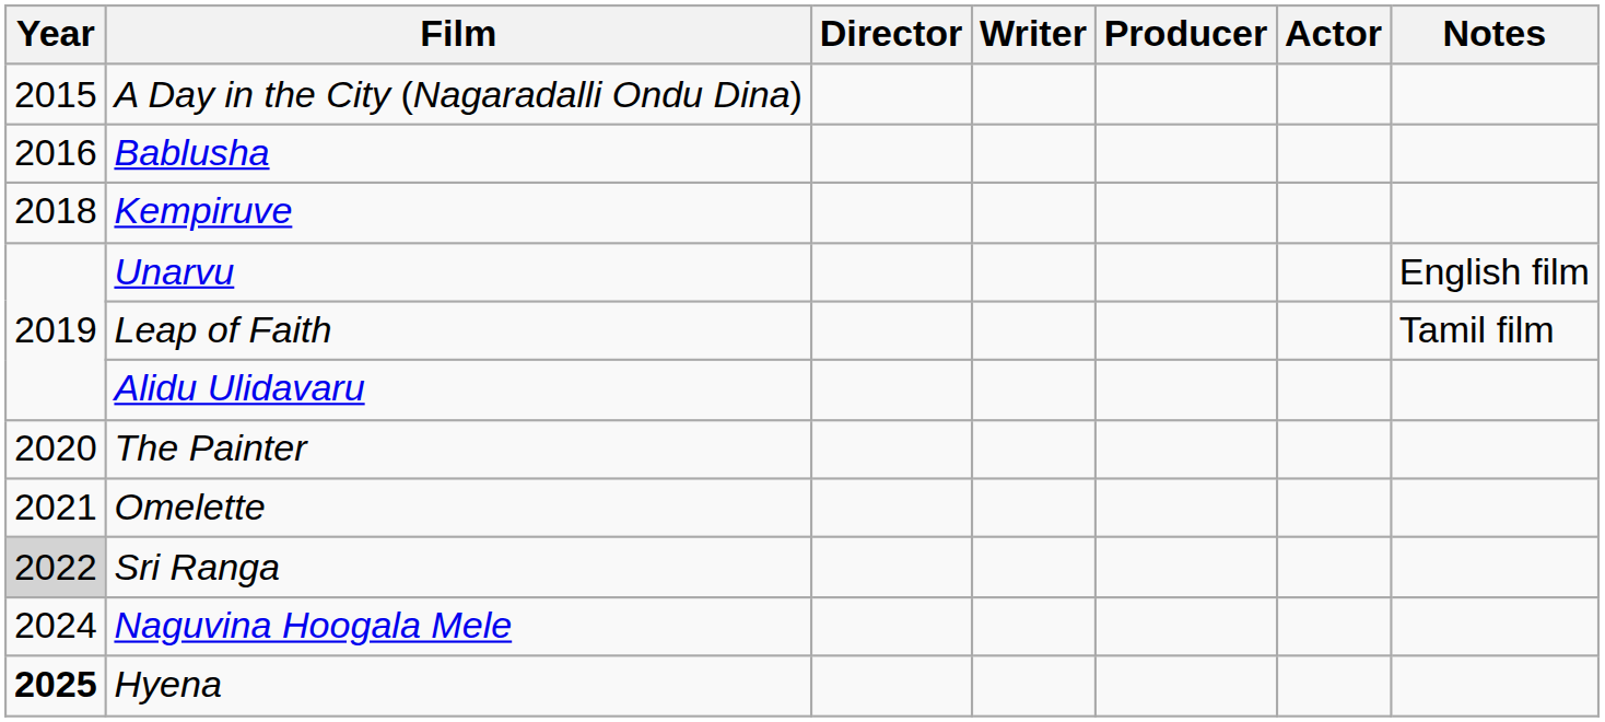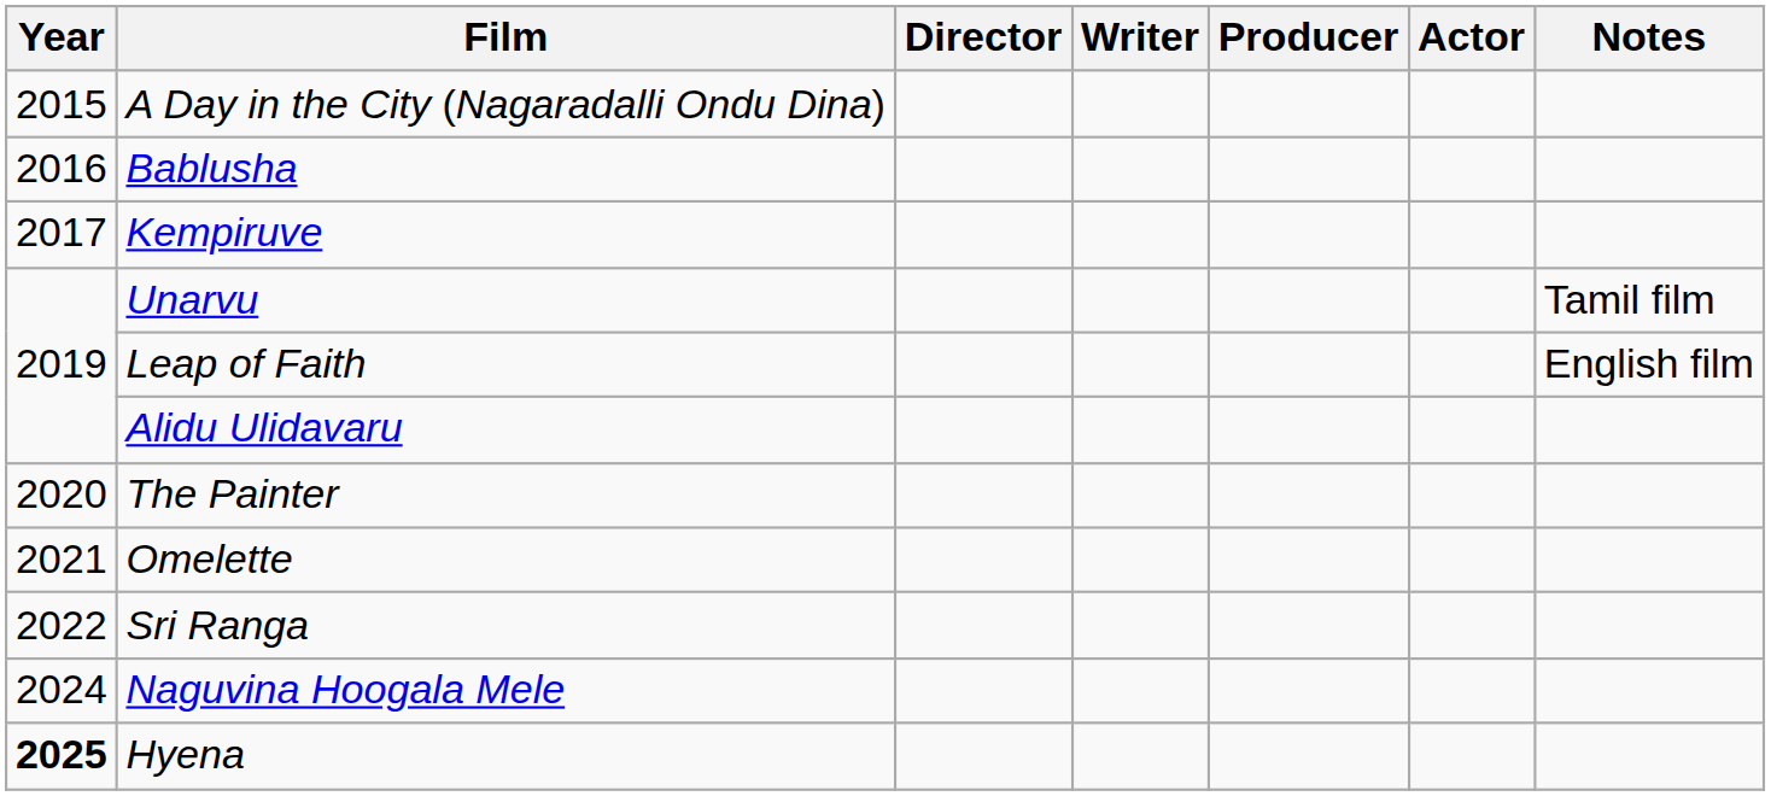Kempiruve | Year: 2018 -> 2017
Unarvu | Notes: English film -> Tamil film
Leap of Faith | Notes: Tamil film -> English film
Sri Ranga | Year: lightgrey background -> no background
